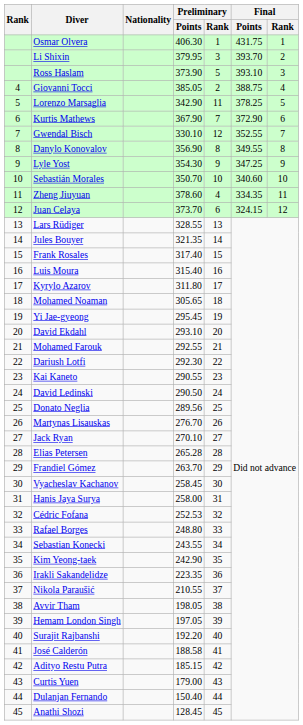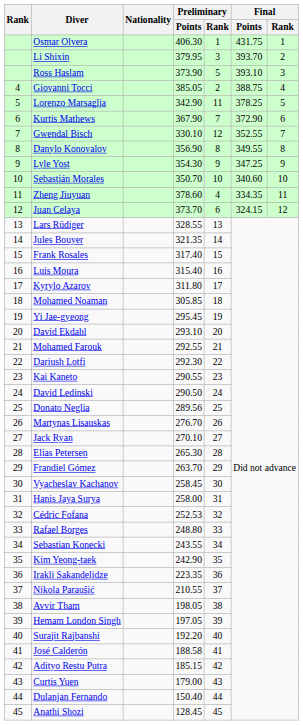Mohamed Noaman | Preliminary / Points: 305.65 -> 305.85
Elias Petersen | Preliminary / Points: 265.28 -> 265.30
